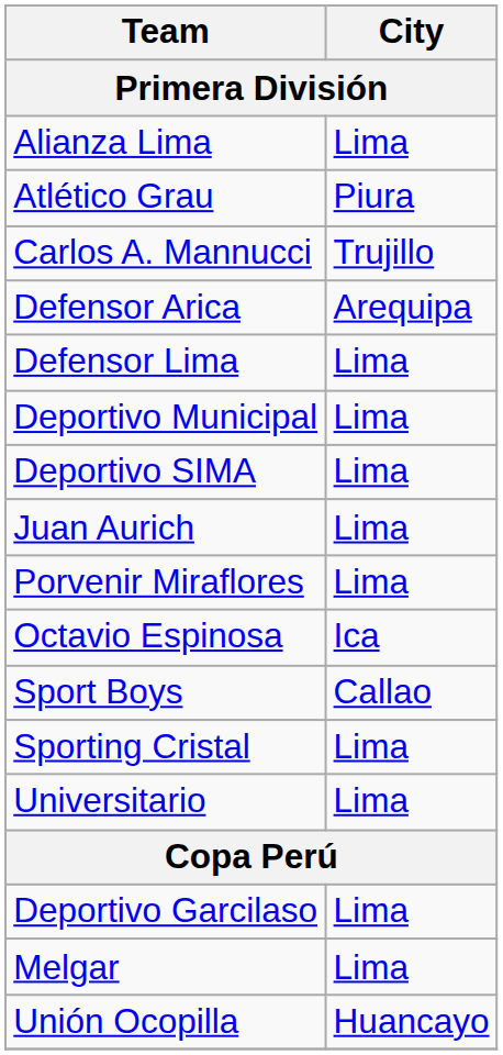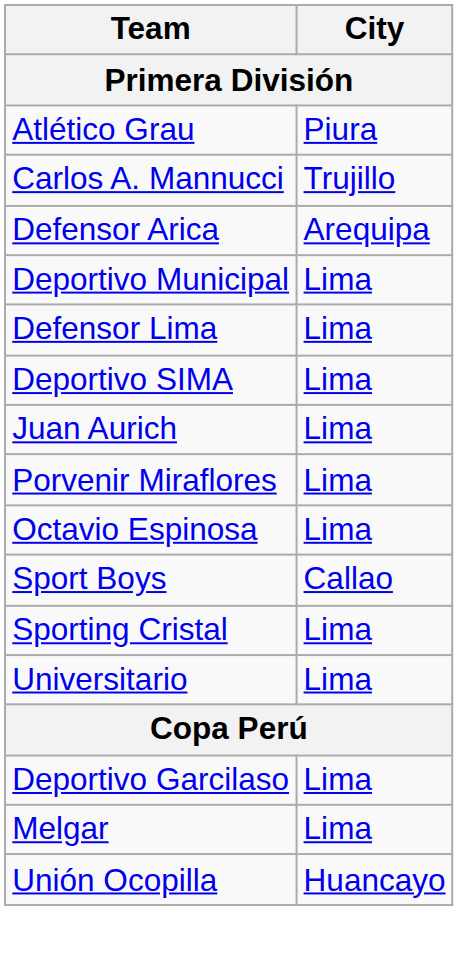- row: Alianza Lima | Lima
rows swapped: Defensor Lima <-> Deportivo Municipal
Octavio Espinosa | City: Ica -> Lima
